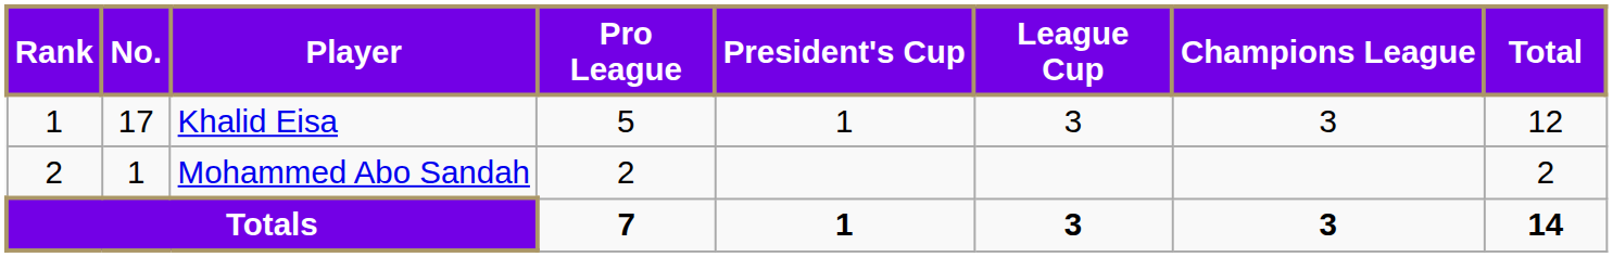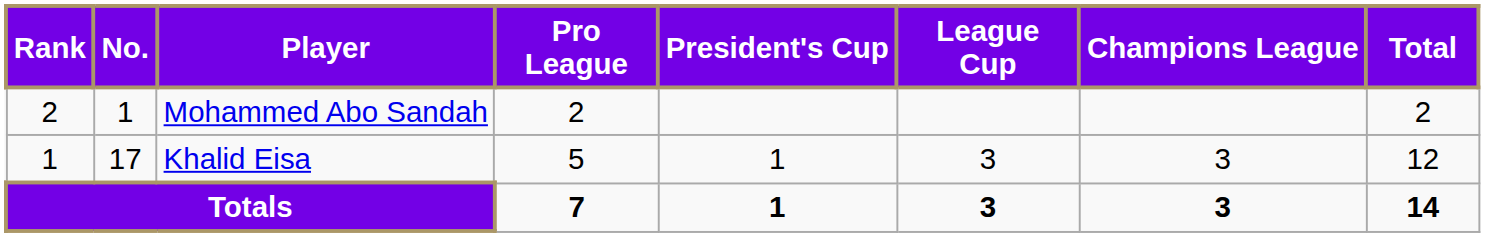rows swapped: Khalid Eisa <-> Mohammed Abo Sandah
